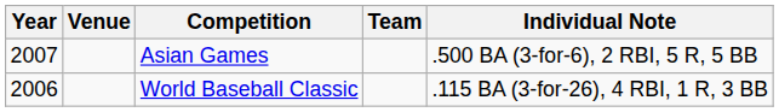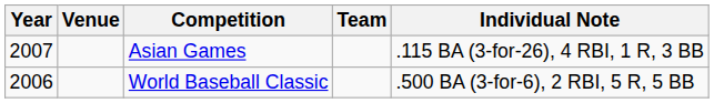Asian Games | Individual Note: .500 BA (3-for-6), 2 RBI, 5 R, 5 BB -> .115 BA (3-for-26), 4 RBI, 1 R, 3 BB
World Baseball Classic | Individual Note: .115 BA (3-for-26), 4 RBI, 1 R, 3 BB -> .500 BA (3-for-6), 2 RBI, 5 R, 5 BB
